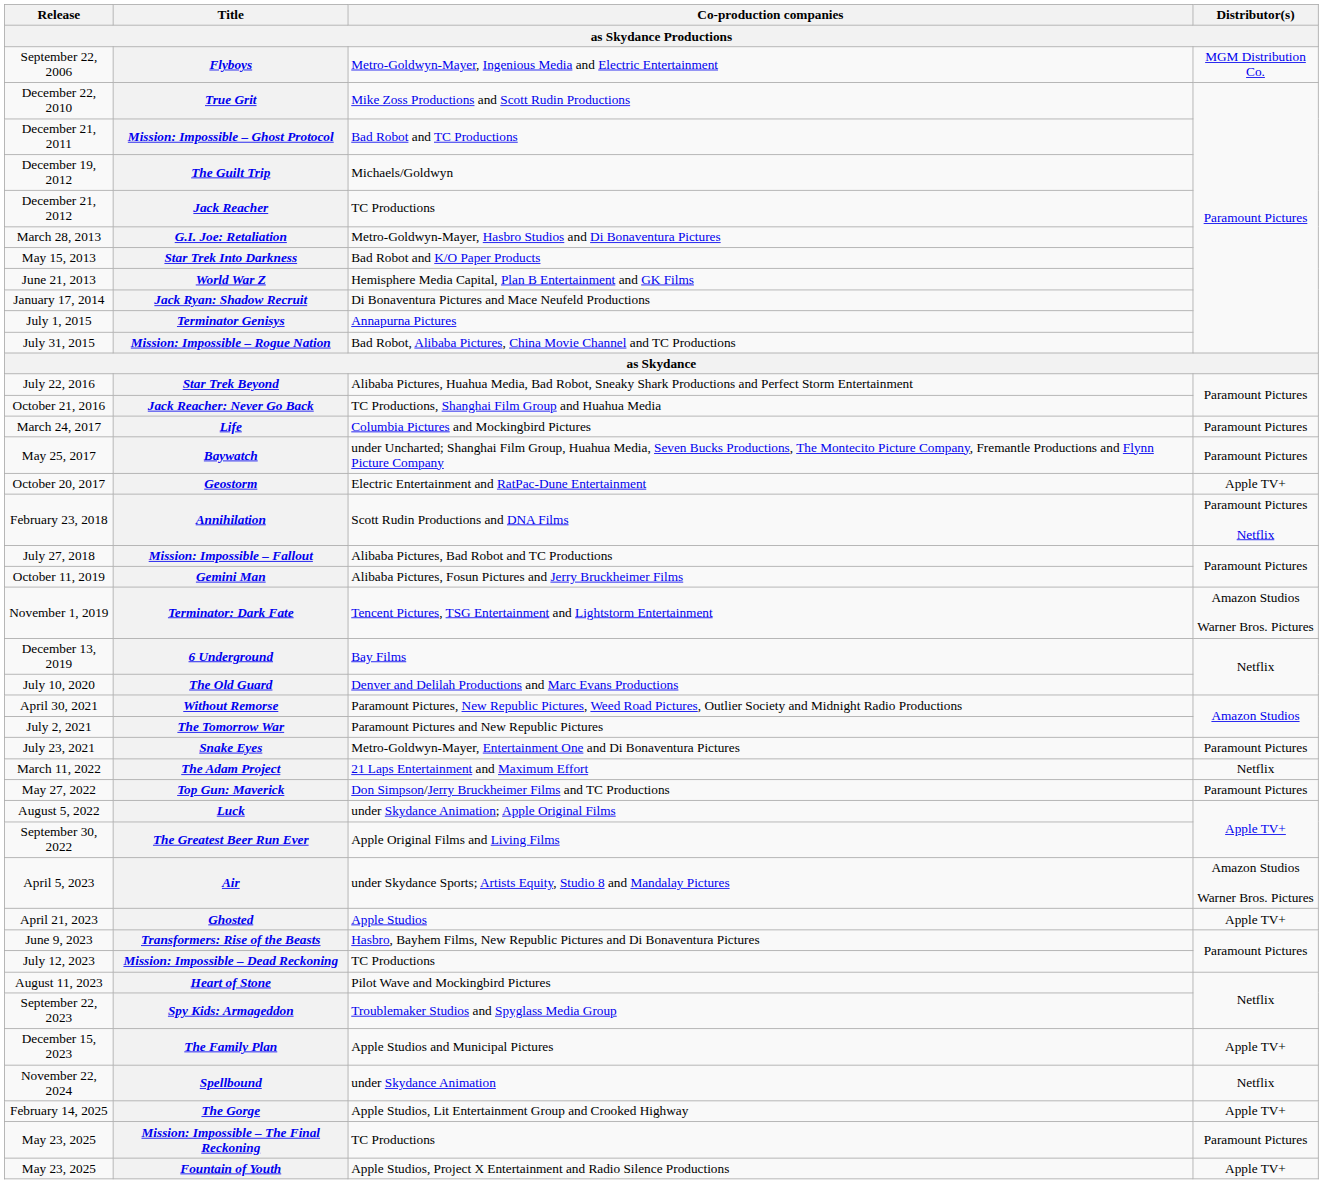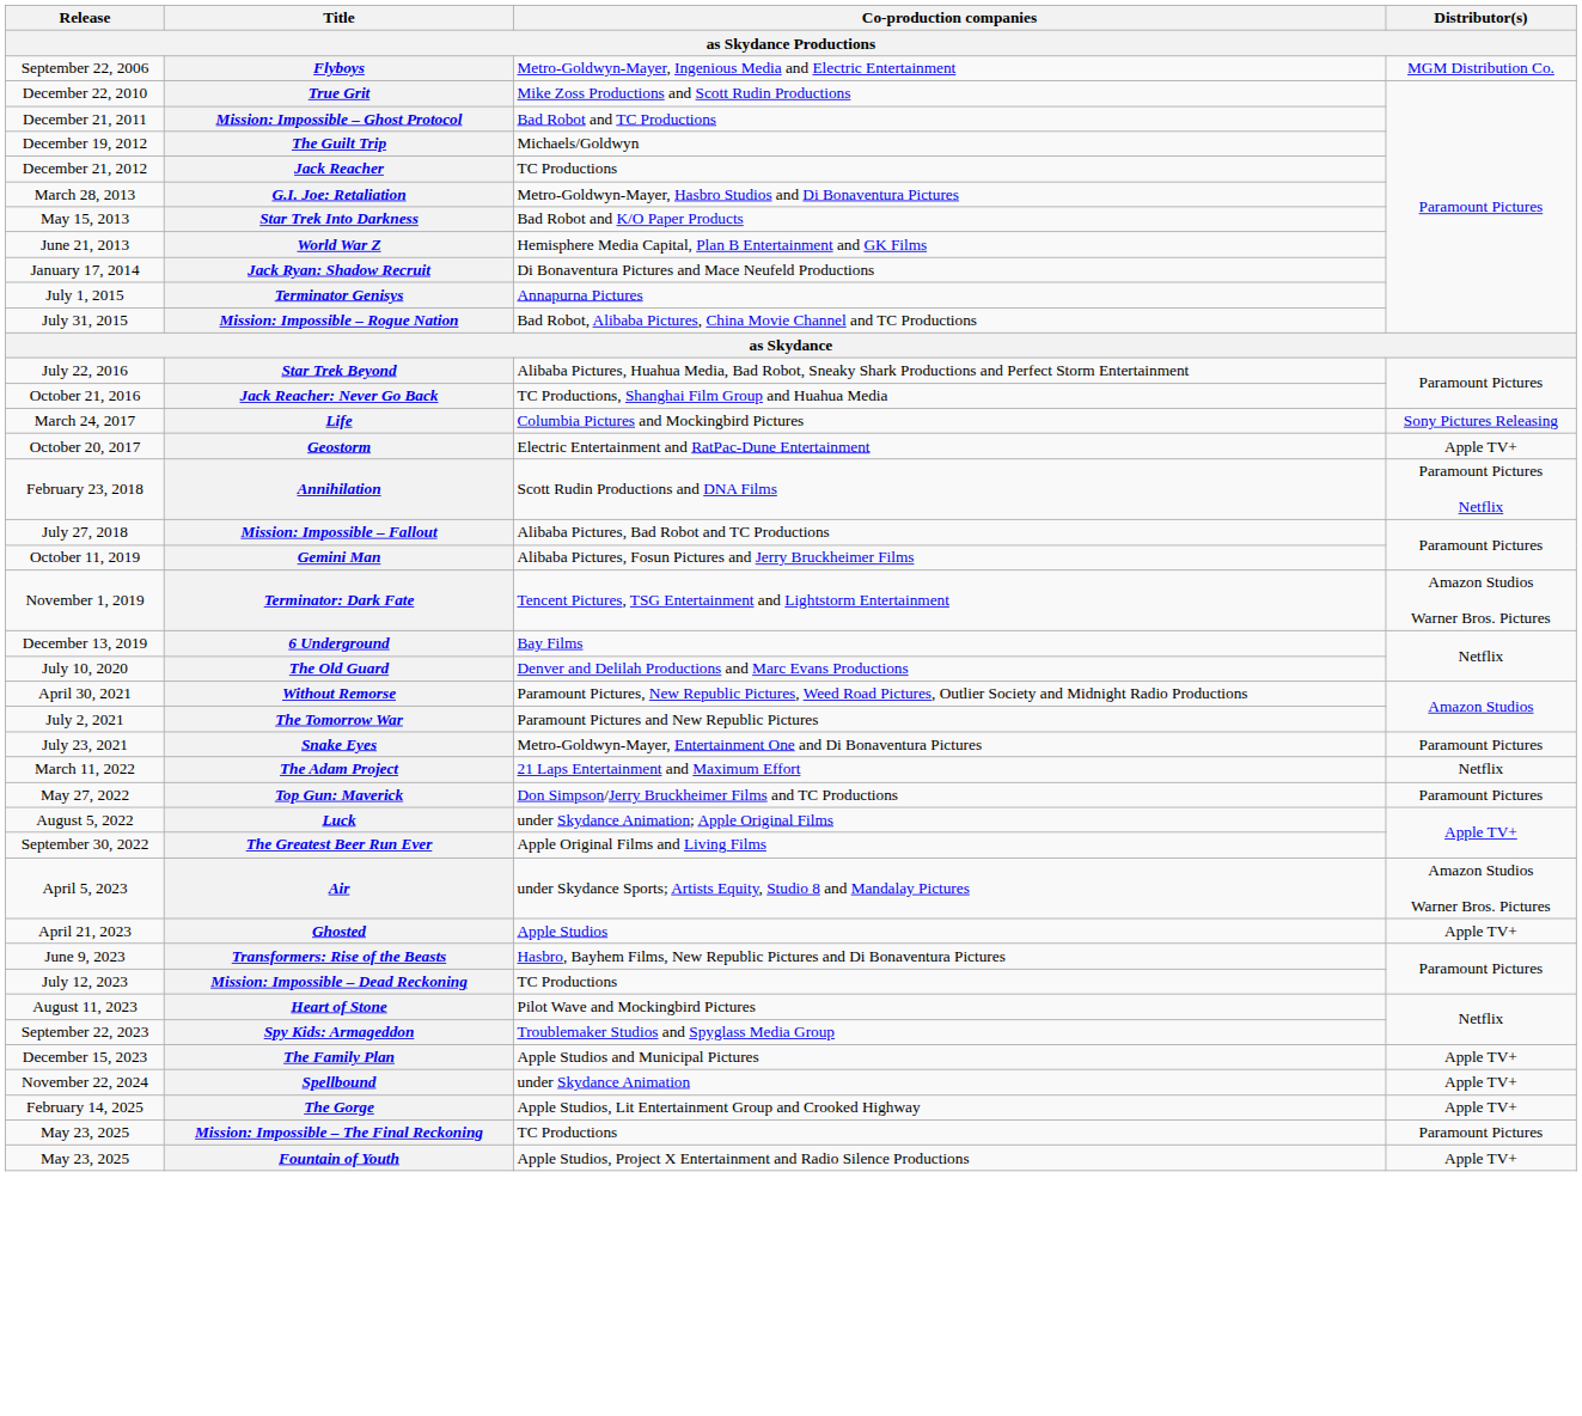Life | Distributor(s): Paramount Pictures -> Sony Pictures Releasing
- row: May 25, 2017 | Baywatch | under Uncharted; Shanghai Film Group, Huahua Media, Seven Bucks Productions, The Montecito Picture Company, Fremantle Productions and Flynn Picture Company | Paramount Pictures
Spellbound | Distributor(s): Netflix -> Apple TV+
